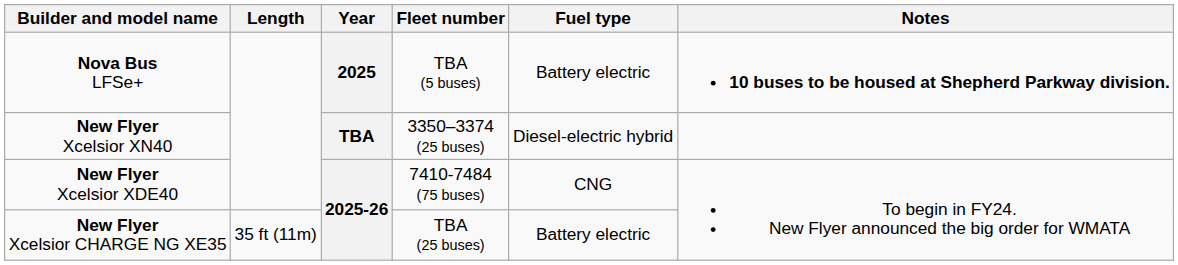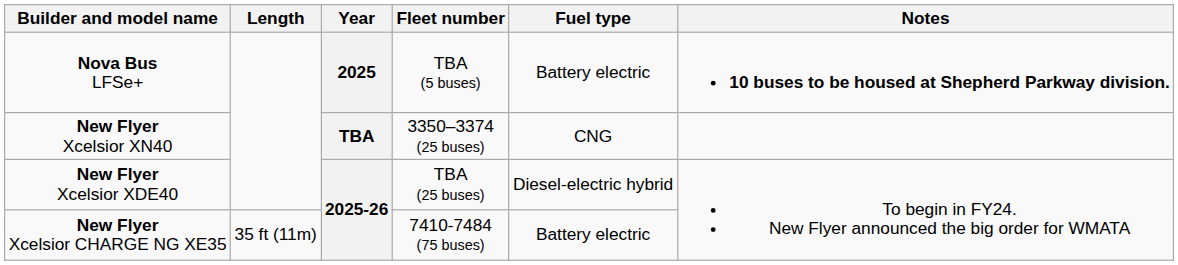New Flyer Xcelsior XN40 | Fuel type: Diesel-electric hybrid -> CNG
New Flyer Xcelsior XDE40 | Fleet number: 7410-7484 (75 buses) -> TBA (25 buses)
New Flyer Xcelsior XDE40 | Fuel type: CNG -> Diesel-electric hybrid
New Flyer Xcelsior CHARGE NG XE35 | Fleet number: TBA (25 buses) -> 7410-7484 (75 buses)
